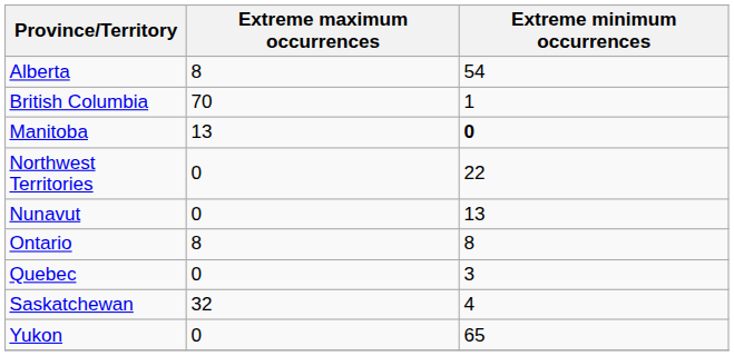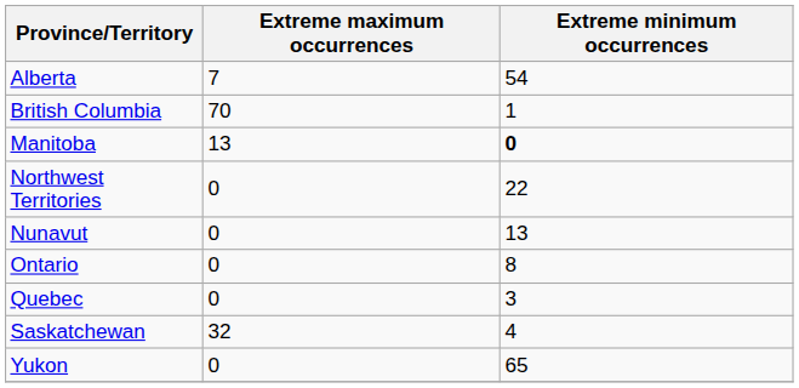Alberta | Extreme maximum occurrences: 8 -> 7
Ontario | Extreme maximum occurrences: 8 -> 0
